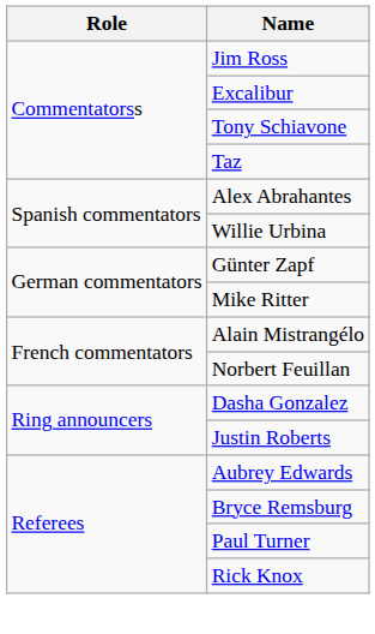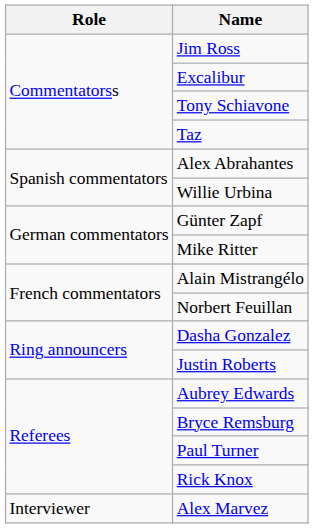+ row: Interviewer | Alex Marvez
